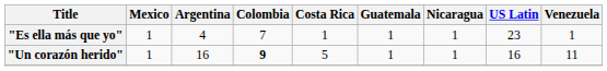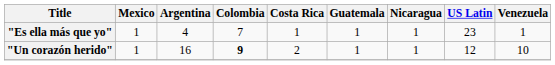"Un corazón herido" | Costa Rica: 5 -> 2
"Un corazón herido" | US Latin: 16 -> 12
"Un corazón herido" | Venezuela: 11 -> 10
